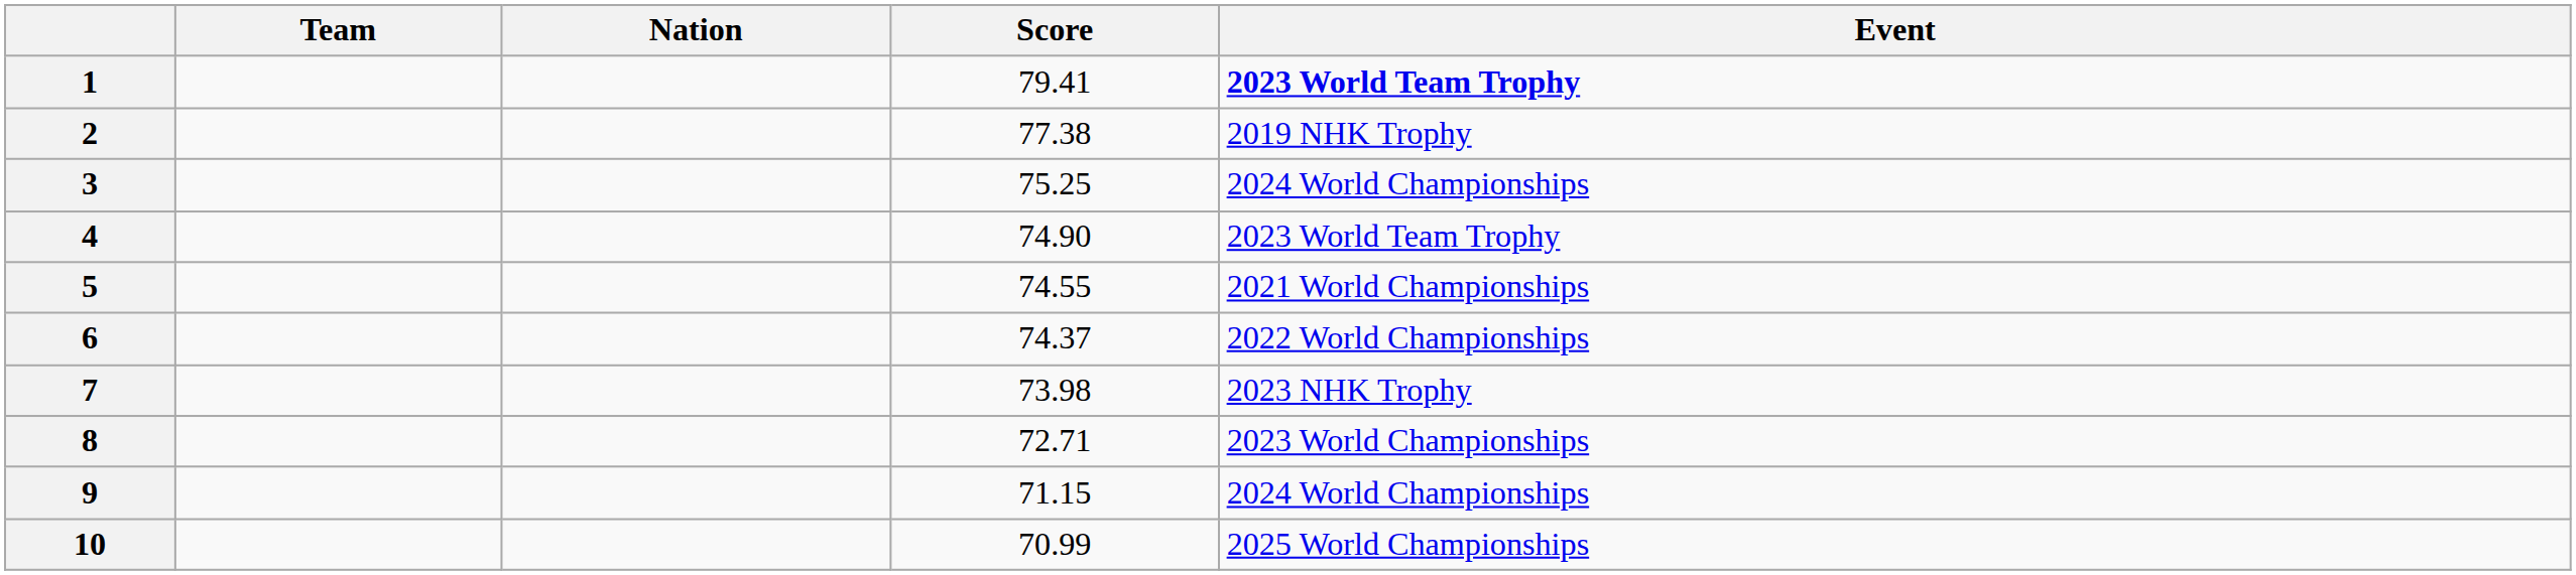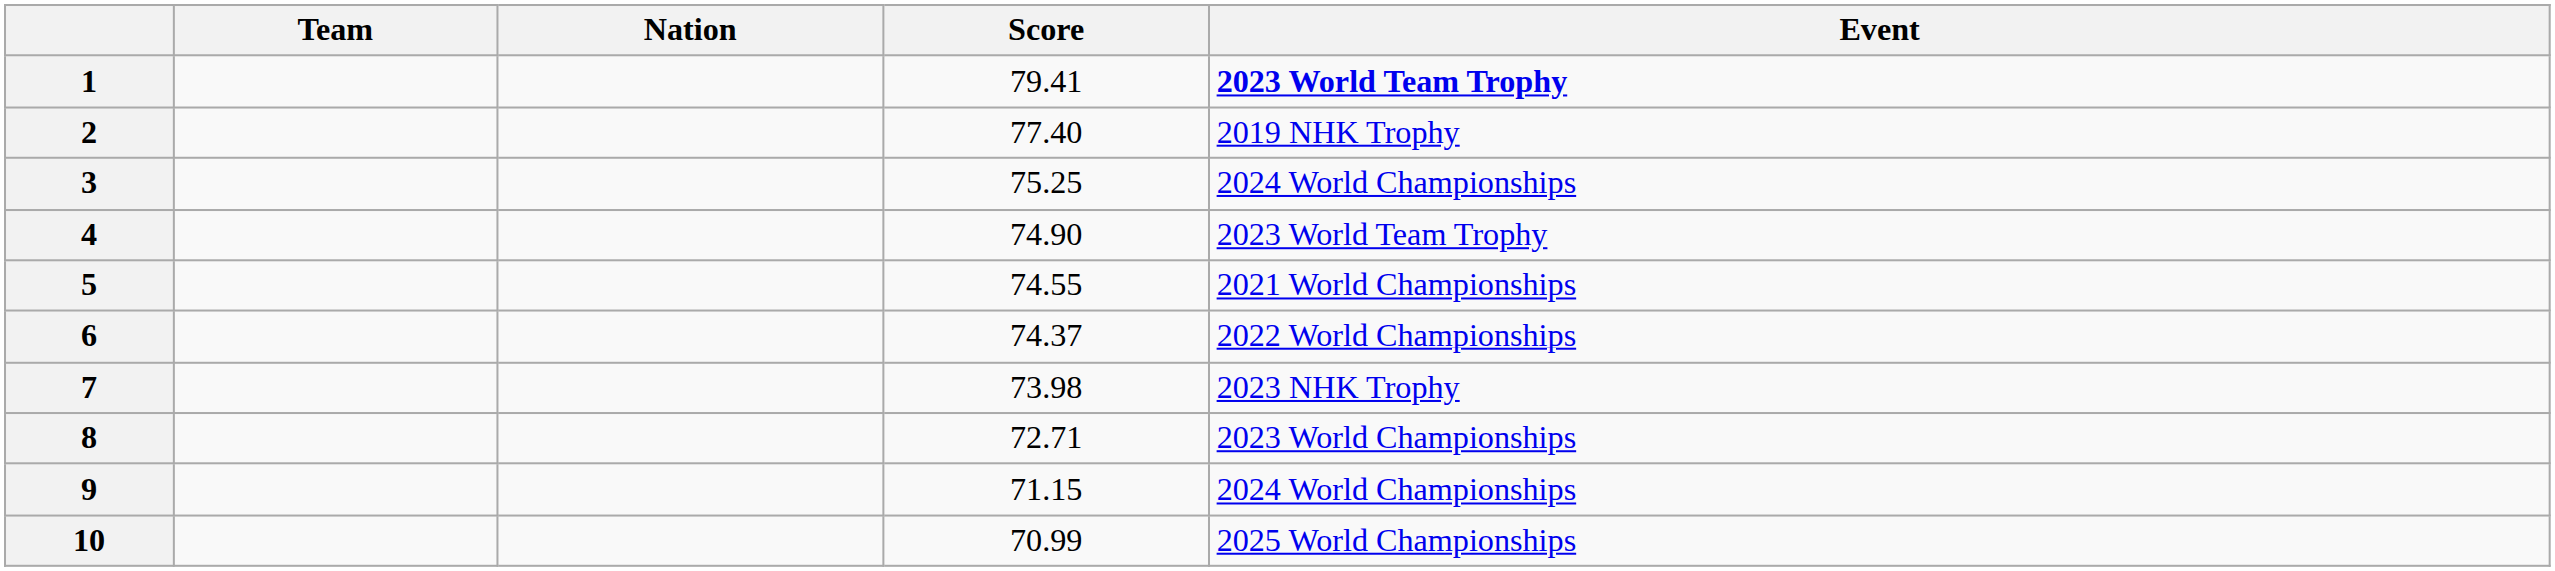2 | Score: 77.38 -> 77.40
